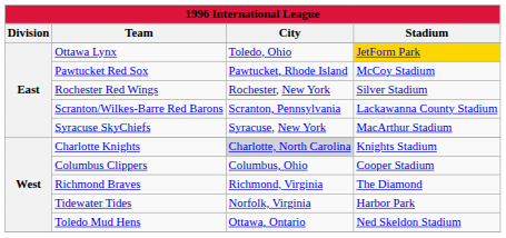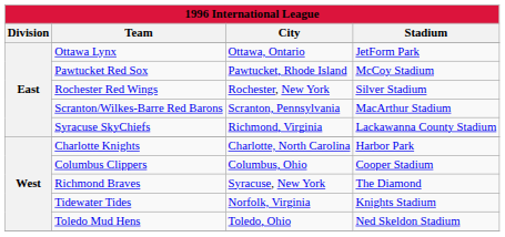Ottawa Lynx | City: Toledo, Ohio -> Ottawa, Ontario
Ottawa Lynx | Stadium: gold background -> no background
Scranton/Wilkes-Barre Red Barons | Stadium: Lackawanna County Stadium -> MacArthur Stadium
Syracuse SkyChiefs | City: Syracuse, New York -> Richmond, Virginia
Syracuse SkyChiefs | Stadium: MacArthur Stadium -> Lackawanna County Stadium
Charlotte Knights | City: lightgrey background -> no background
Charlotte Knights | Stadium: Knights Stadium -> Harbor Park
Richmond Braves | City: Richmond, Virginia -> Syracuse, New York
Tidewater Tides | Stadium: Harbor Park -> Knights Stadium
Toledo Mud Hens | City: Ottawa, Ontario -> Toledo, Ohio
